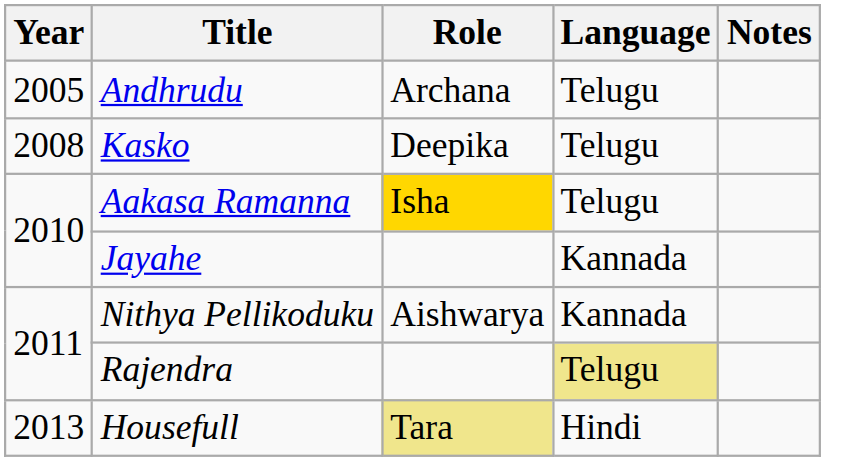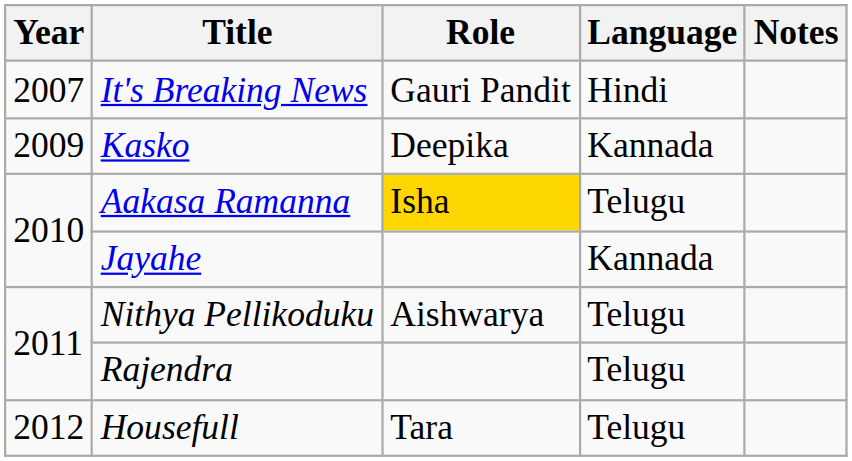- row: 2005 | Andhrudu | Archana | Telugu
+ row: 2007 | It's Breaking News | Gauri Pandit | Hindi
Kasko | Year: 2008 -> 2009
Kasko | Language: Telugu -> Kannada
Nithya Pellikoduku | Language: Kannada -> Telugu
Rajendra | Language: khaki background -> no background
Housefull | Year: 2013 -> 2012
Housefull | Role: khaki background -> no background
Housefull | Language: Hindi -> Telugu
